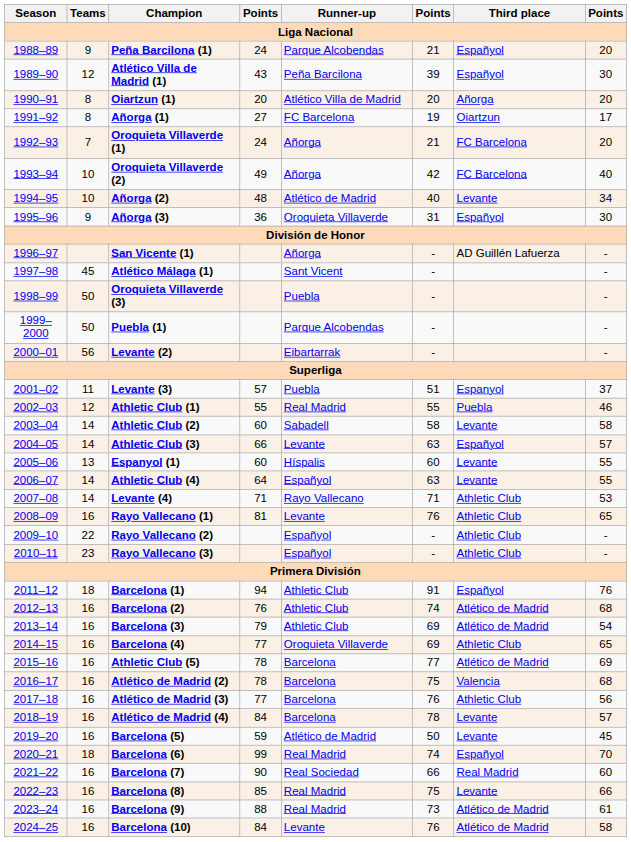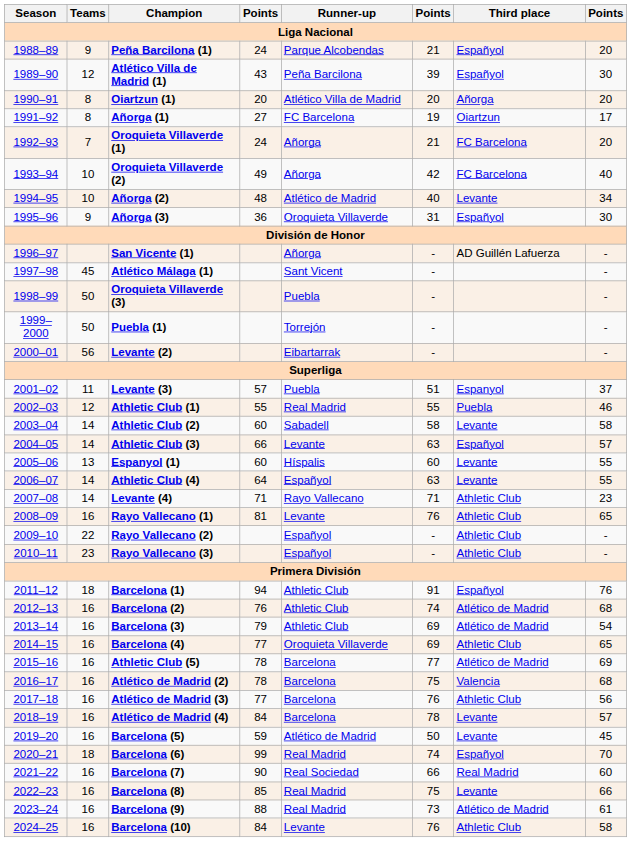Puebla (1) | Runner-up: Parque Alcobendas -> Torrejón
Levante (4) | column 8: 53 -> 23
Barcelona (10) | Third place: Atlético de Madrid -> Athletic Club
